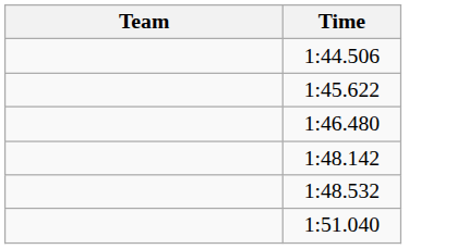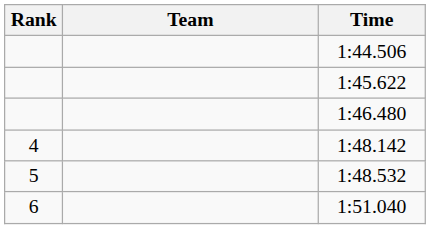+ column: Rank | 4 | 5 | 6
